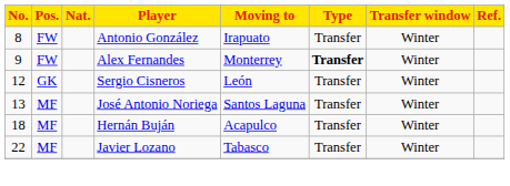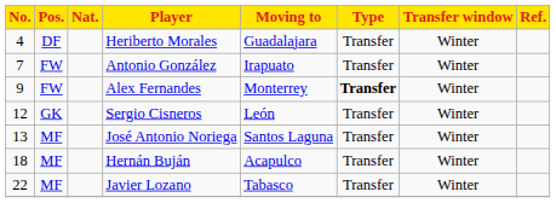+ row: 4 | DF | Heriberto Morales | Guadalajara | Transfer | Winter
Antonio González | No.: 8 -> 7
